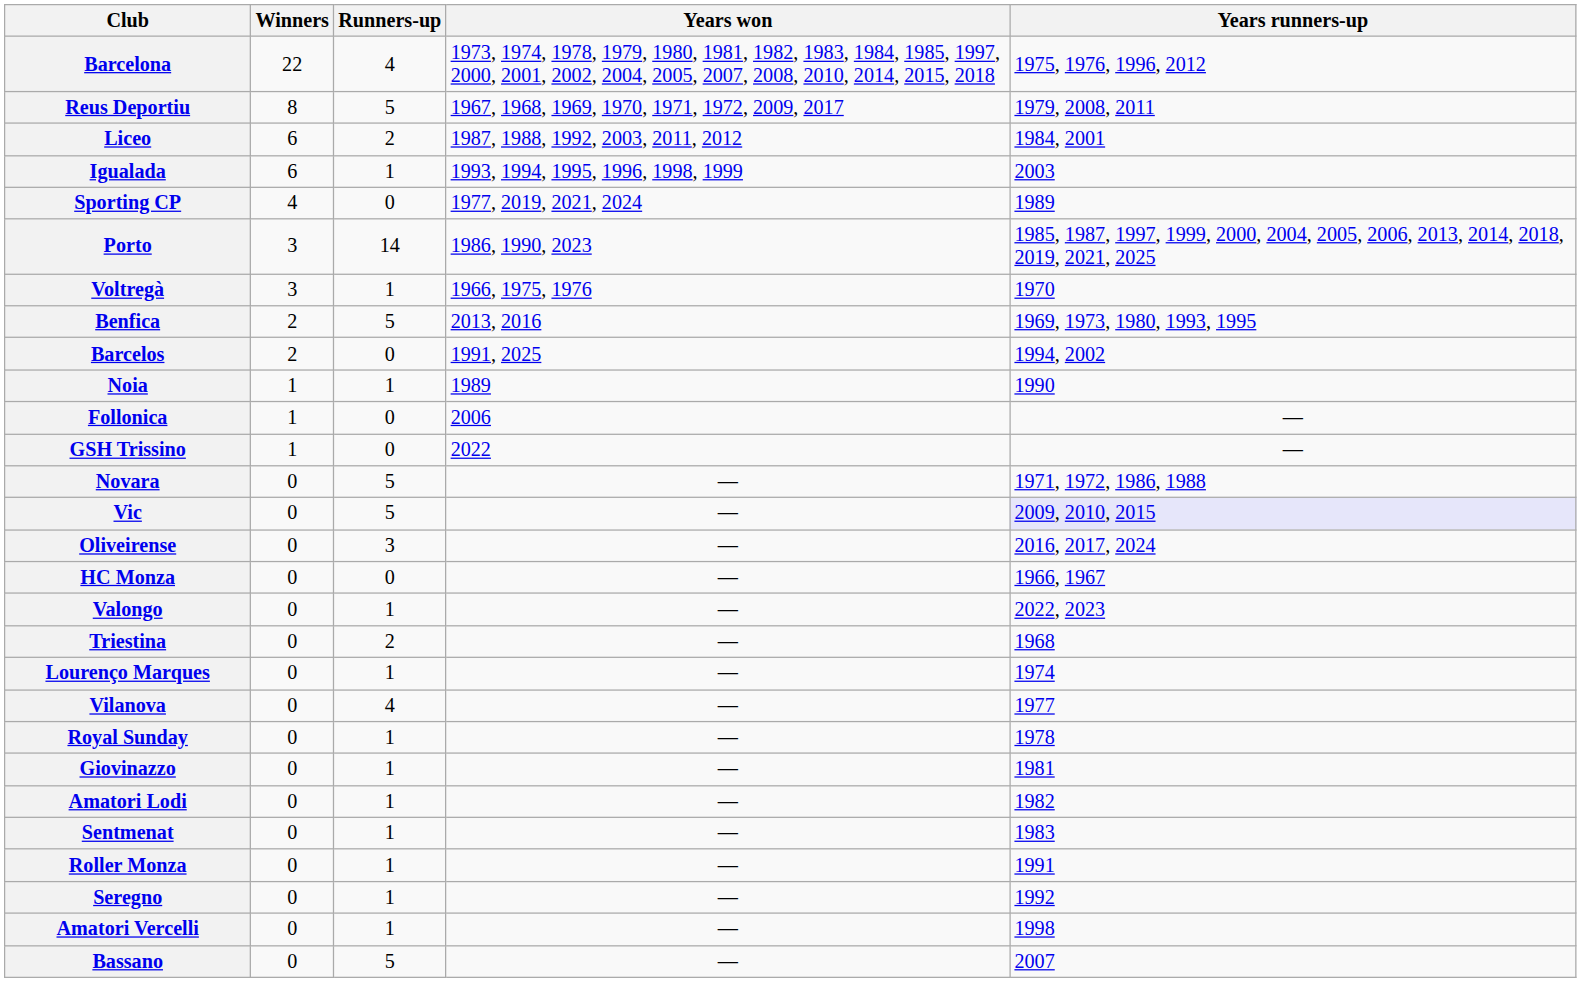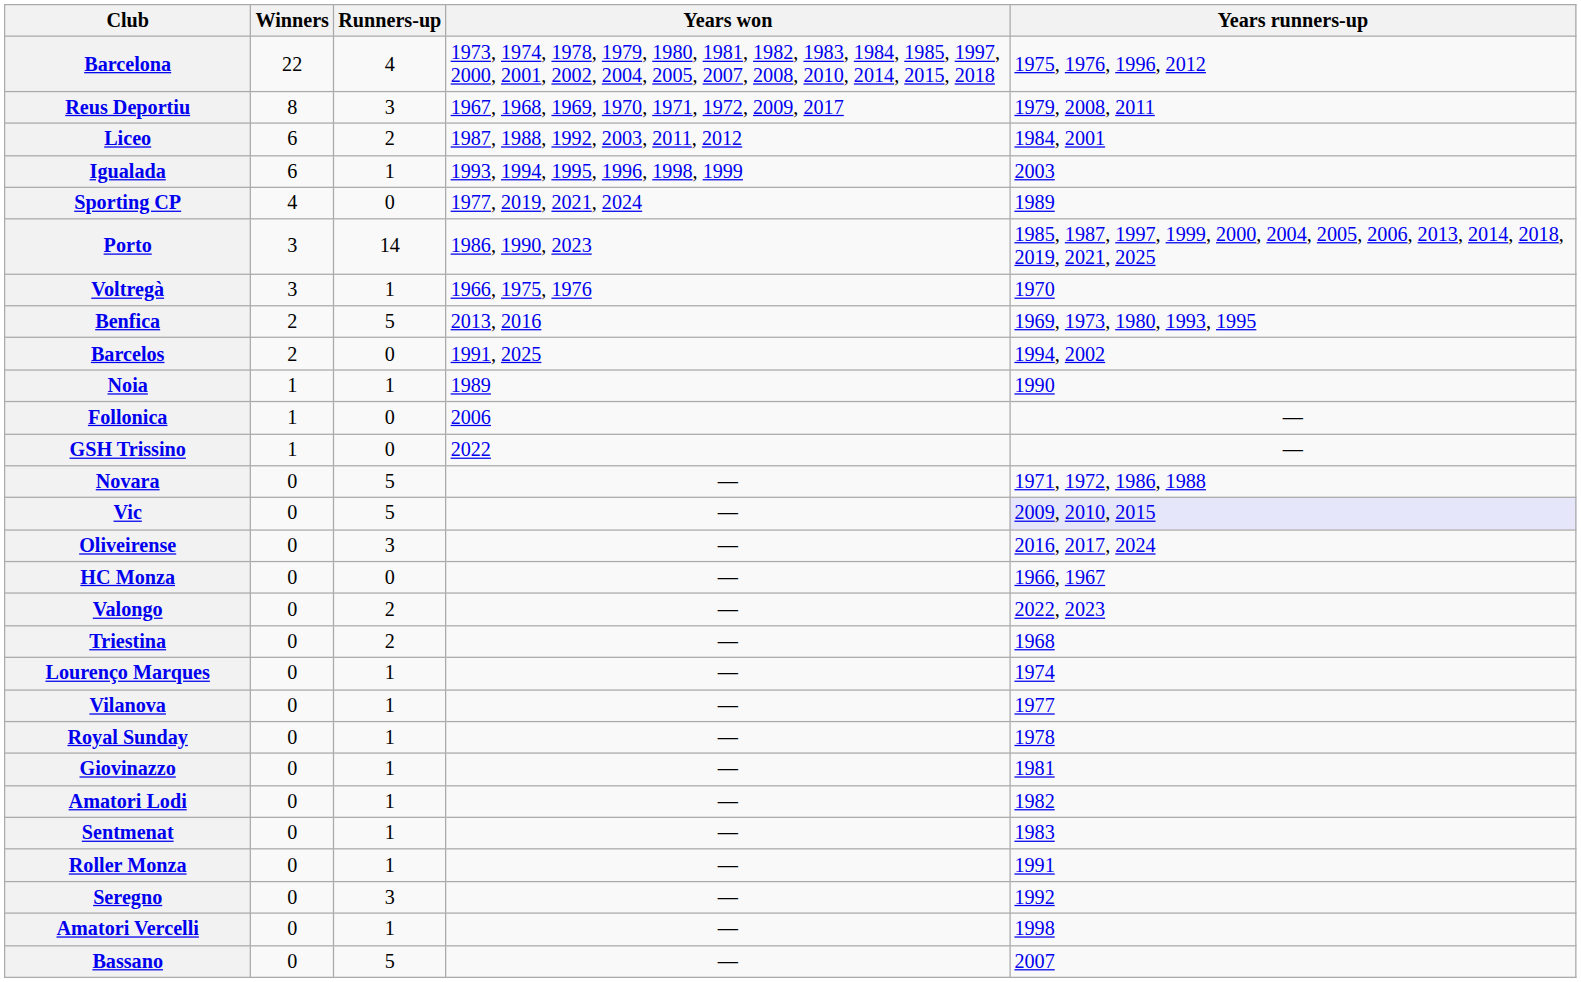Reus Deportiu | Runners-up: 5 -> 3
Valongo | Runners-up: 1 -> 2
Vilanova | Runners-up: 4 -> 1
Seregno | Runners-up: 1 -> 3
